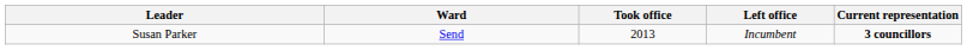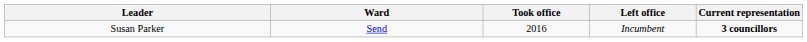Susan Parker | Took office: 2013 -> 2016
